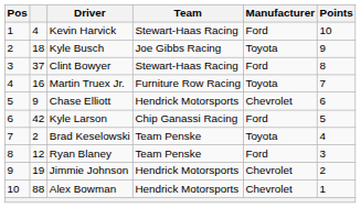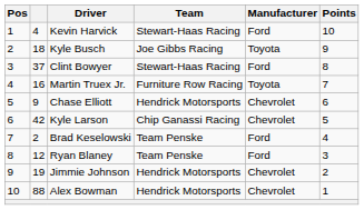Kyle Larson | Manufacturer: Ford -> Chevrolet
Brad Keselowski | Manufacturer: Toyota -> Ford
